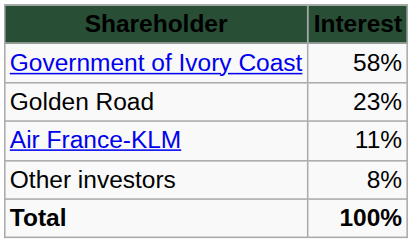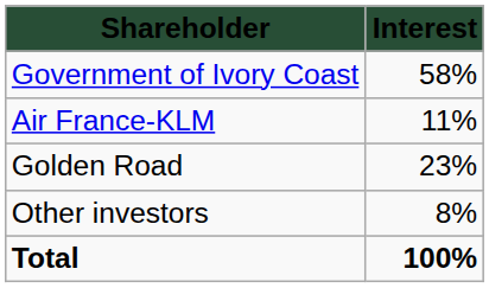rows swapped: Air France-KLM <-> Golden Road
